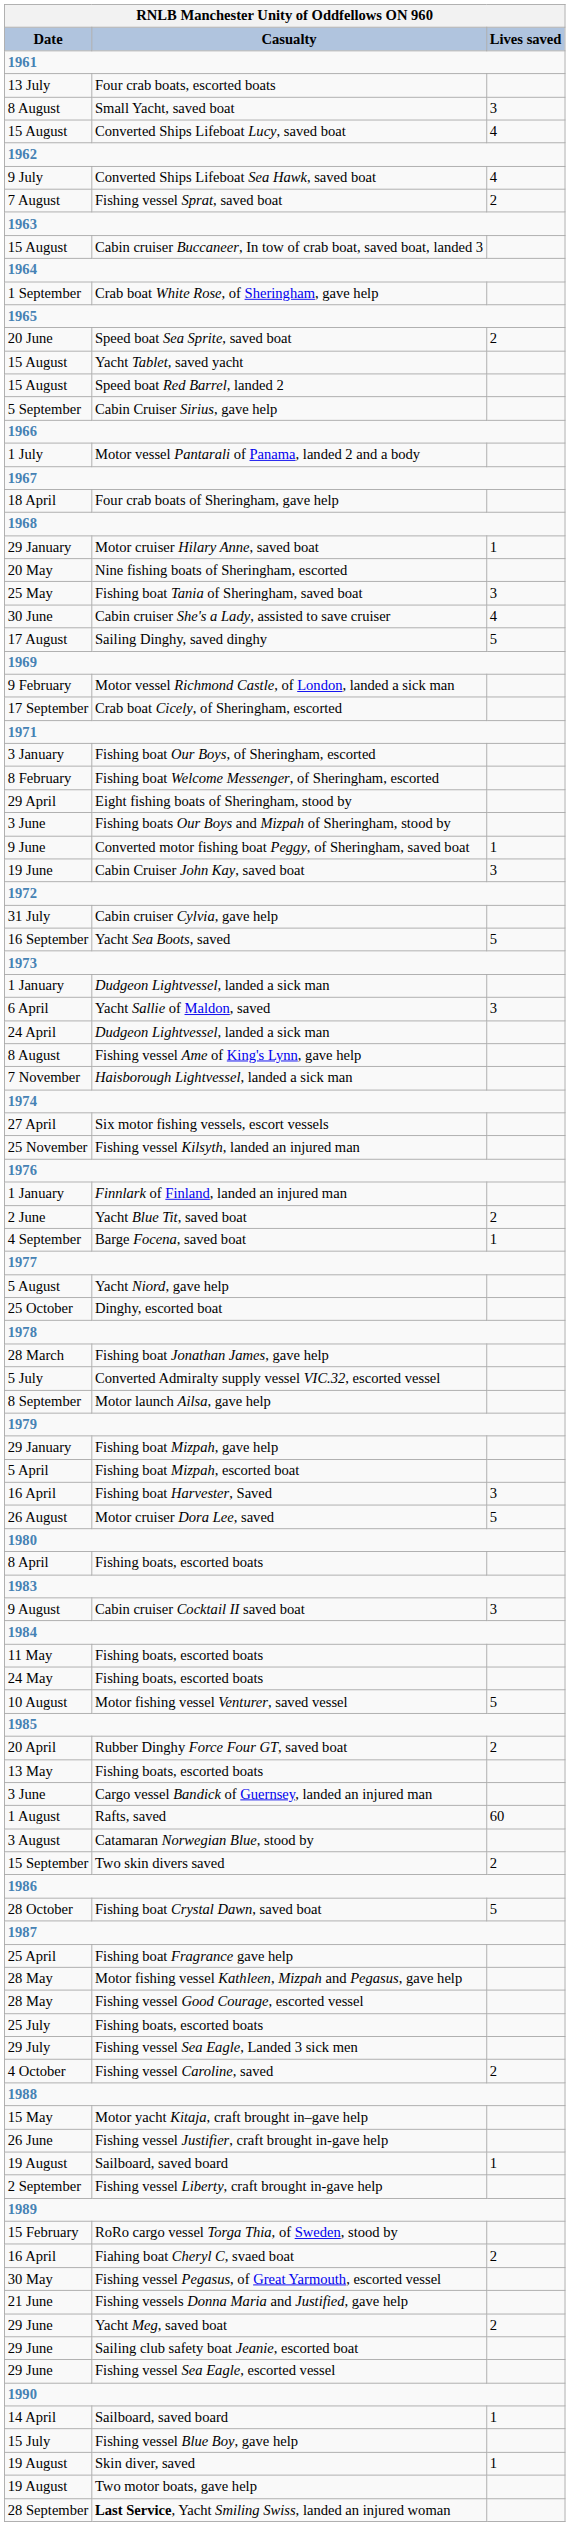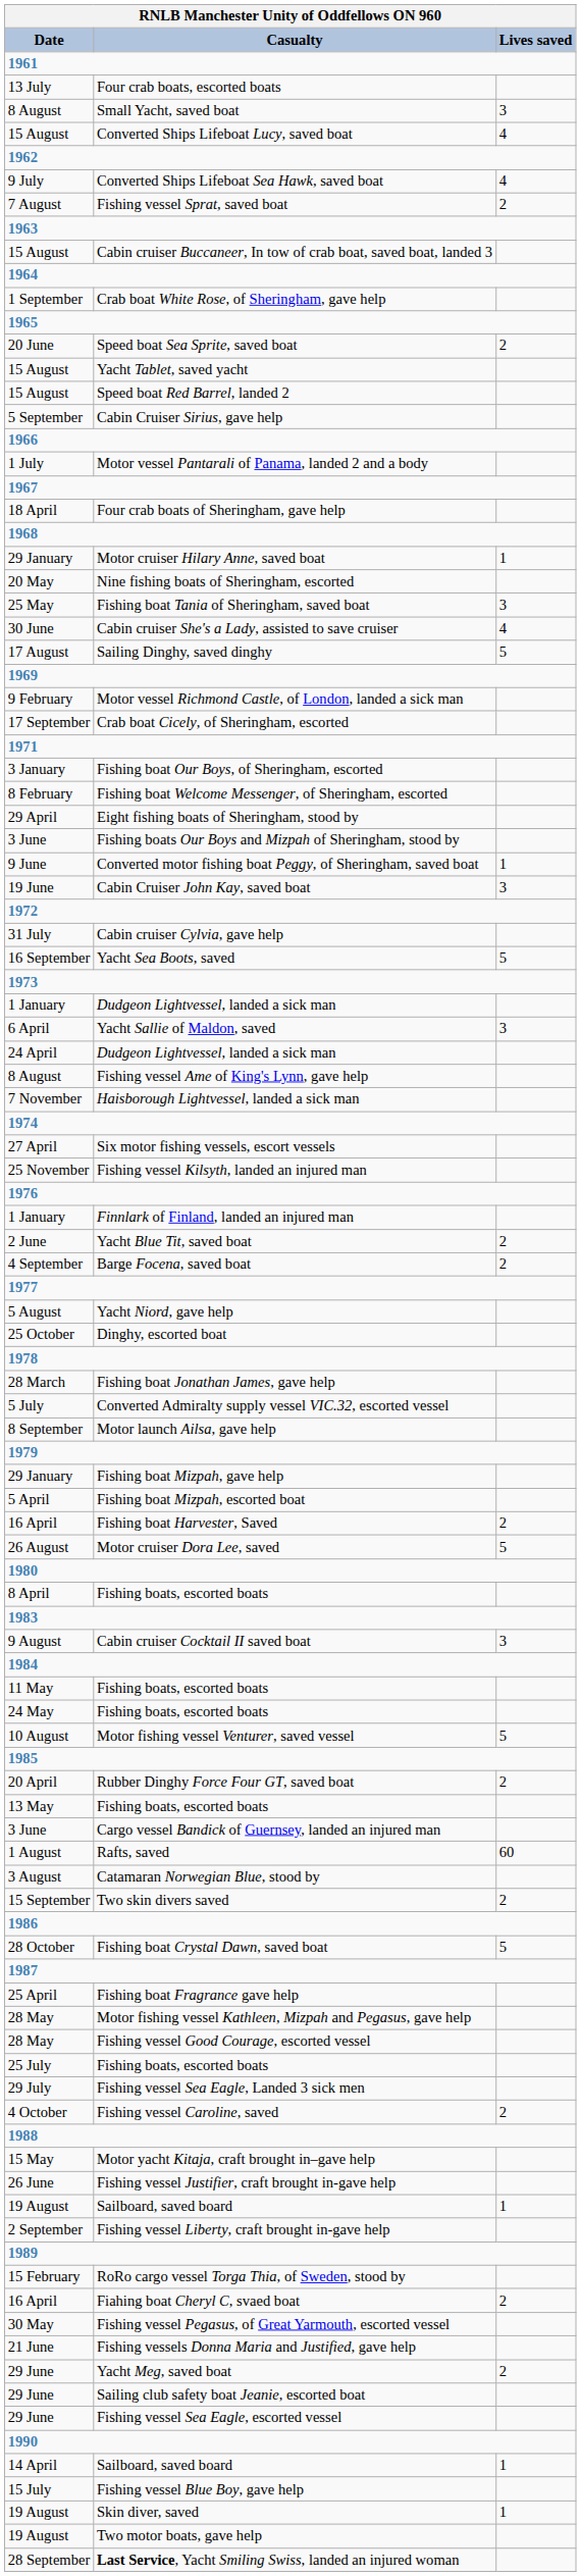Barge Focena, saved boat | Lives saved: 1 -> 2
Fishing boat Harvester, Saved | Lives saved: 3 -> 2
